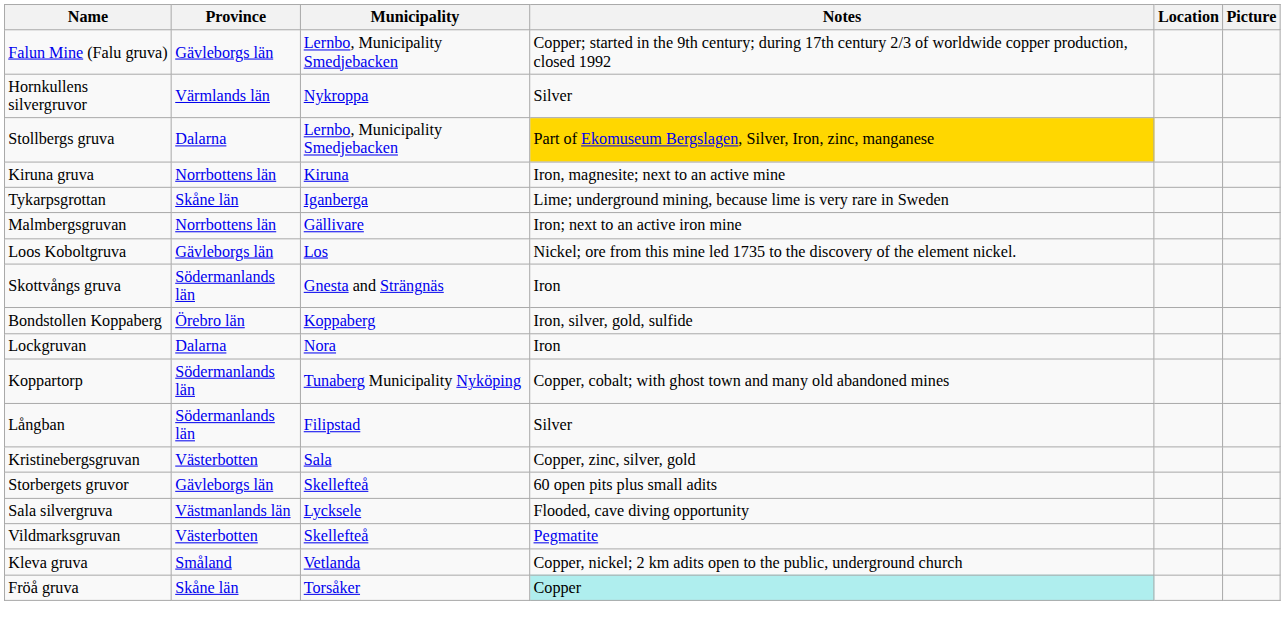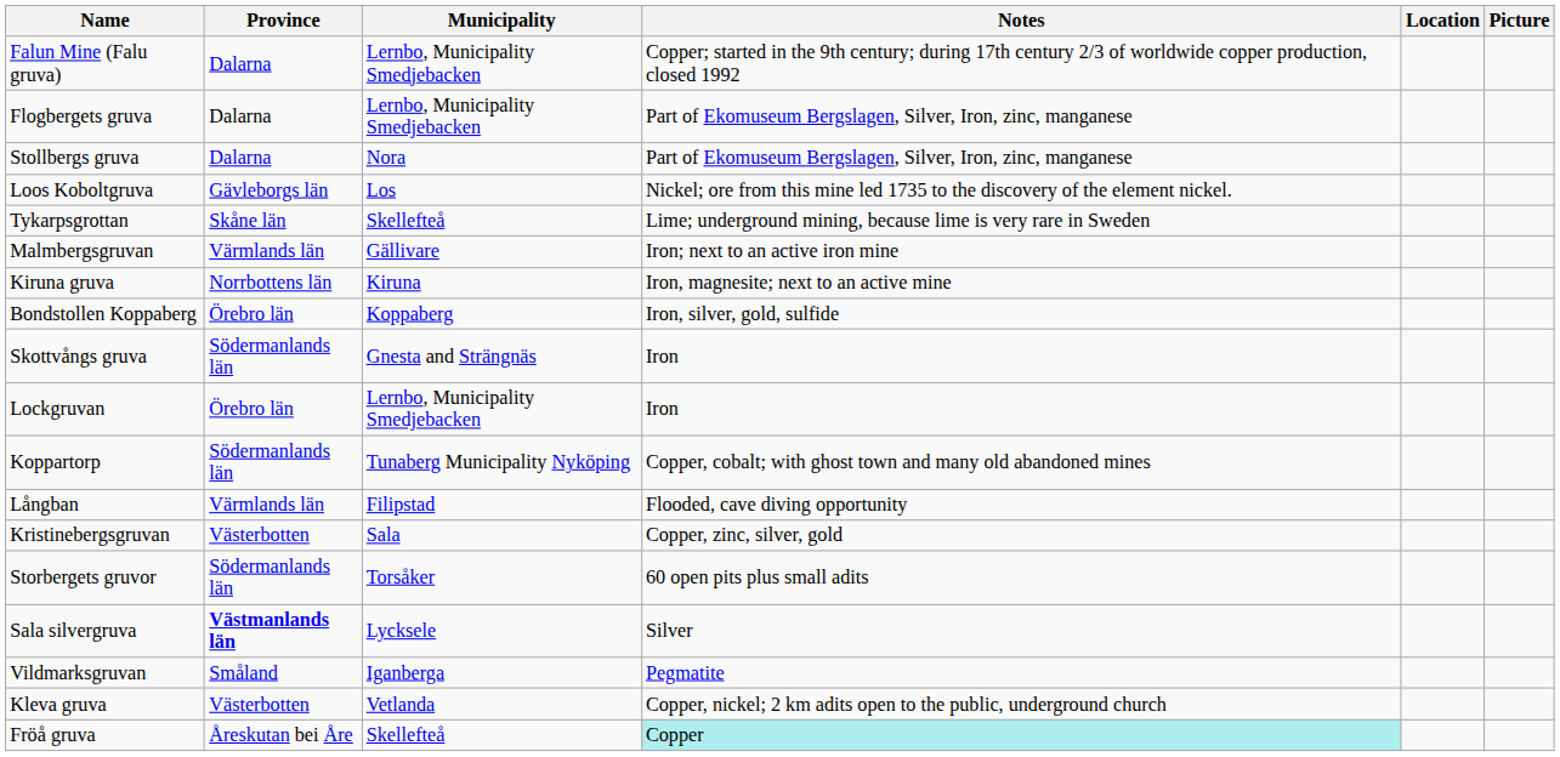Falun Mine (Falu gruva) | Province: Gävleborgs län -> Dalarna
+ row: Flogbergets gruva | Dalarna | Lernbo, Municipality Smedjebacken | Part of Ekomuseum Bergslagen, Silver, Iron, zinc, manganese
- row: Hornkullens silvergruvor | Värmlands län | Nykroppa | Silver
Stollbergs gruva | Municipality: Lernbo, Municipality Smedjebacken -> Nora
Stollbergs gruva | Notes: gold background -> no background
rows swapped: Loos Koboltgruva <-> Kiruna gruva
Tykarpsgrottan | Municipality: Iganberga -> Skellefteå
Malmbergsgruvan | Province: Norrbottens län -> Värmlands län
rows swapped: Bondstollen Koppaberg <-> Skottvångs gruva
Lockgruvan | Province: Dalarna -> Örebro län
Lockgruvan | Municipality: Nora -> Lernbo, Municipality Smedjebacken
Långban | Province: Södermanlands län -> Värmlands län
Långban | Notes: Silver -> Flooded, cave diving opportunity
Storbergets gruvor | Province: Gävleborgs län -> Södermanlands län
Storbergets gruvor | Municipality: Skellefteå -> Torsåker
Sala silvergruva | Province: normal -> bold
Sala silvergruva | Notes: Flooded, cave diving opportunity -> Silver
Vildmarksgruvan | Province: Västerbotten -> Småland
Vildmarksgruvan | Municipality: Skellefteå -> Iganberga
Kleva gruva | Province: Småland -> Västerbotten
Fröå gruva | Province: Skåne län -> Åreskutan bei Åre
Fröå gruva | Municipality: Torsåker -> Skellefteå
